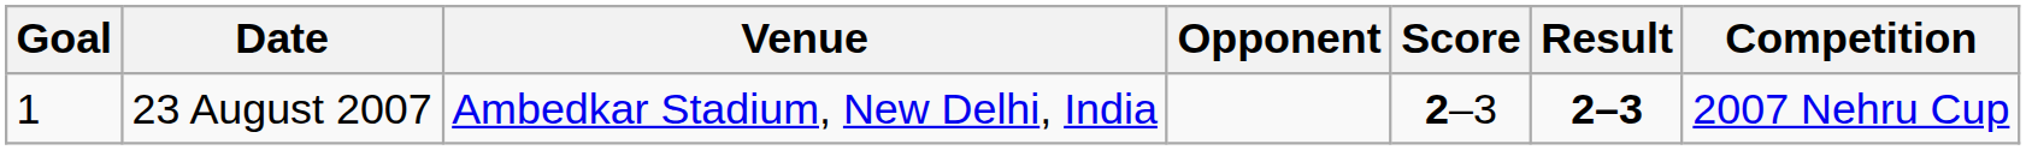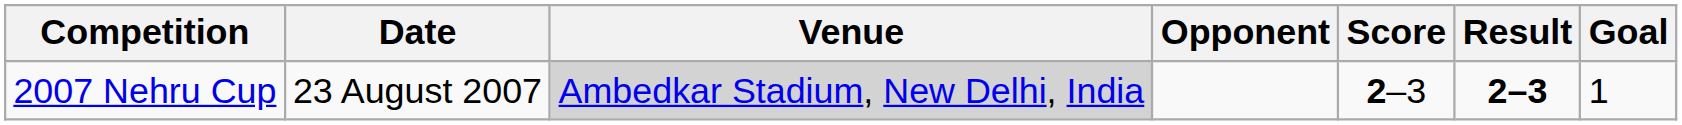columns swapped: Goal <-> Competition
23 August 2007 | Venue: no background -> lightgrey background
